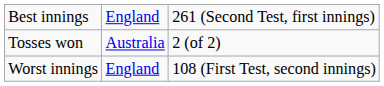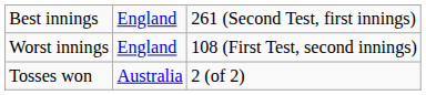rows swapped: Worst innings <-> Tosses won
